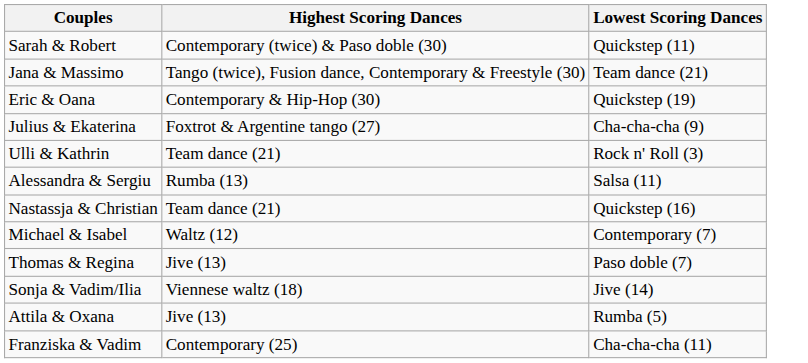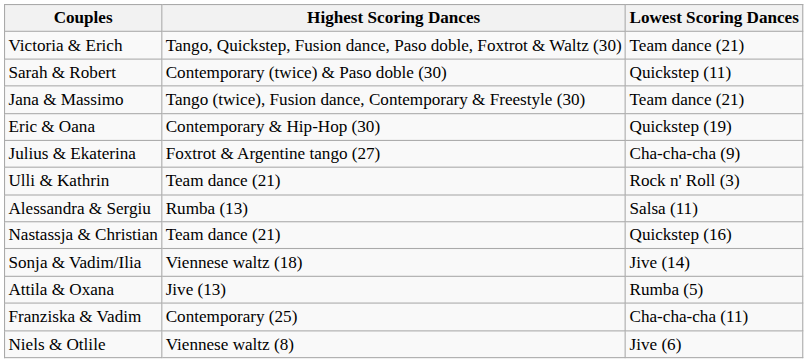+ row: Victoria & Erich | Tango, Quickstep, Fusion dance, Paso doble, Foxtrot & Waltz (30) | Team dance (21)
- row: Michael & Isabel | Waltz (12) | Contemporary (7)
- row: Thomas & Regina | Jive (13) | Paso doble (7)
+ row: Niels & Otlile | Viennese waltz (8) | Jive (6)
